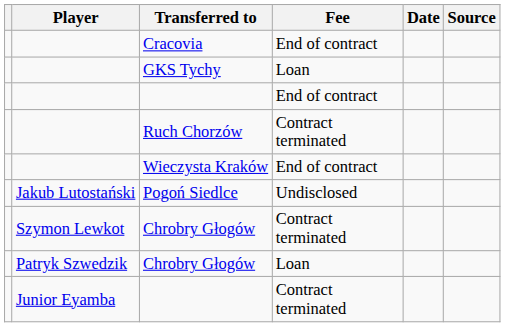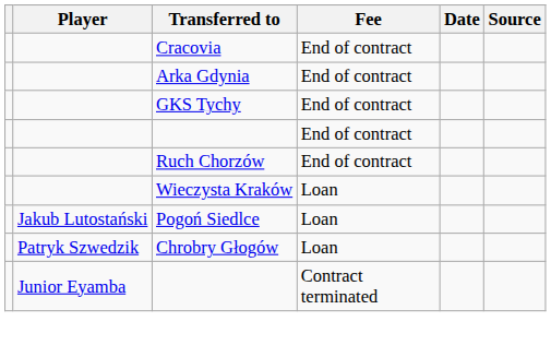+ row: Arka Gdynia | End of contract
GKS Tychy | Fee: Loan -> End of contract
Ruch Chorzów | Fee: Contract terminated -> End of contract
Wieczysta Kraków | Fee: End of contract -> Loan
Pogoń Siedlce | Fee: Undisclosed -> Loan
- row: Szymon Lewkot | Chrobry Głogów | Contract terminated
